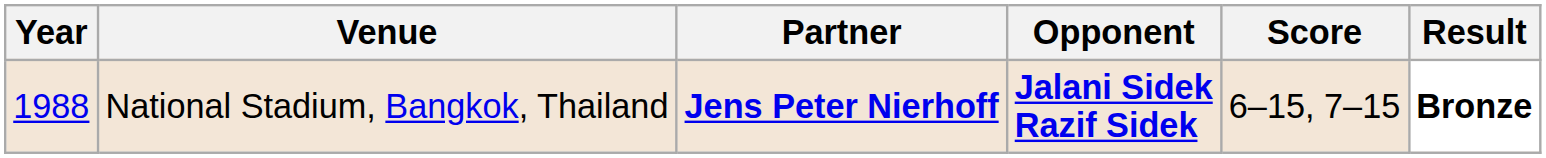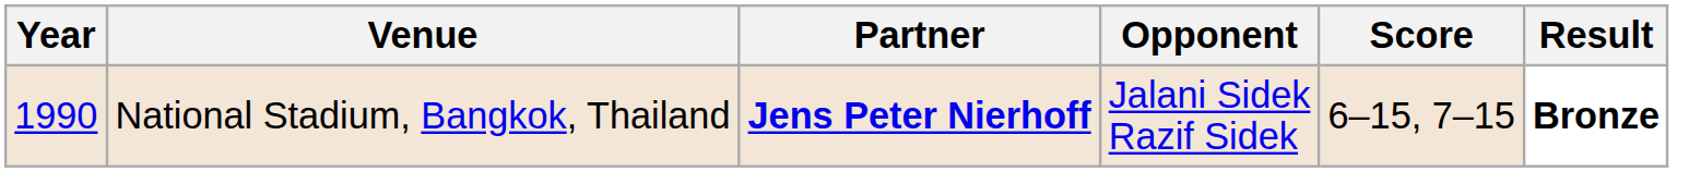National Stadium, Bangkok, Thailand | Year: 1988 -> 1990
National Stadium, Bangkok, Thailand | Opponent: bold -> normal
